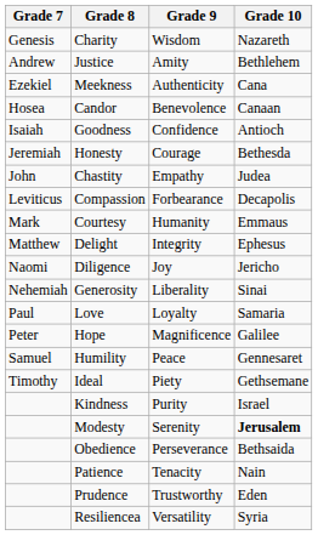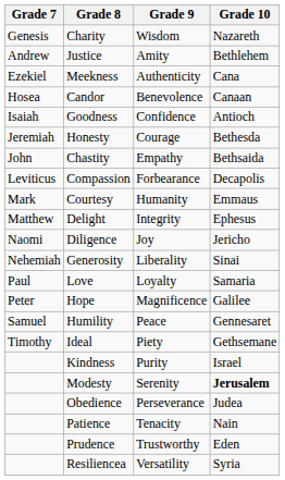Chastity | Grade 10: Judea -> Bethsaida
Obedience | Grade 10: Bethsaida -> Judea
